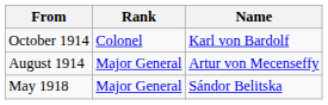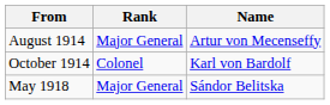rows swapped: August 1914 <-> October 1914
